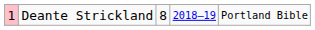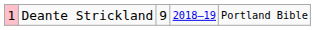Deante Strickland | column 3: 8 -> 9
